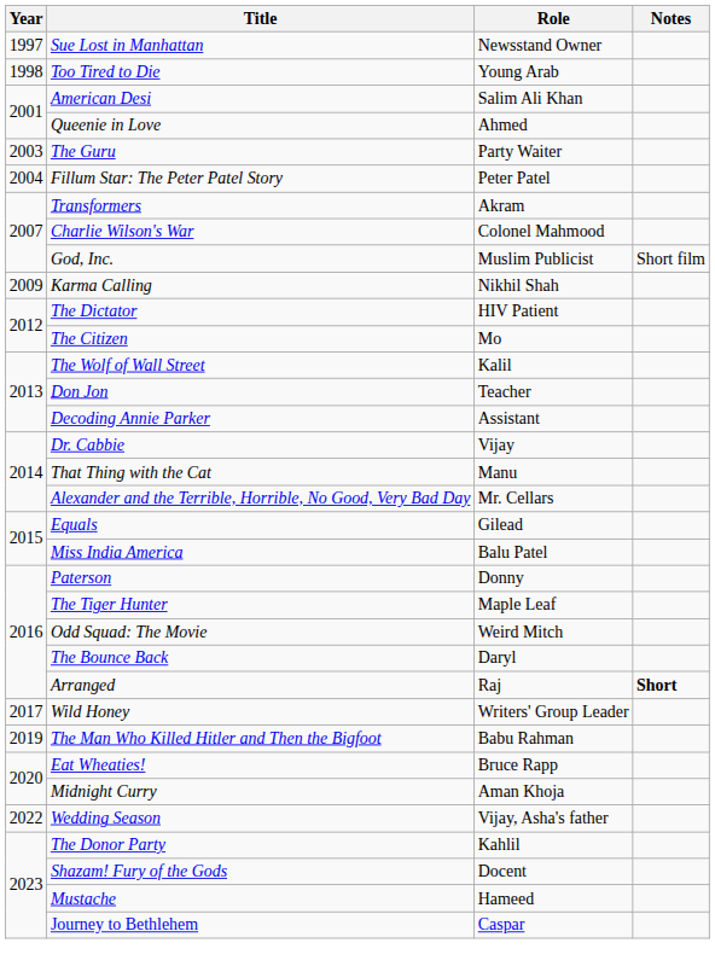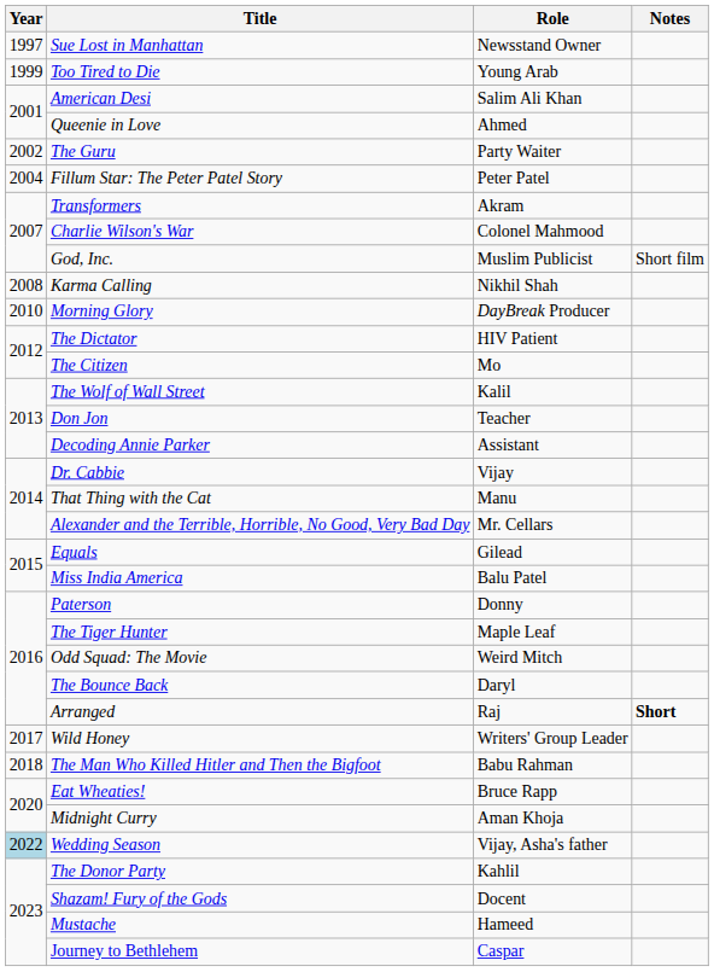Too Tired to Die | Year: 1998 -> 1999
The Guru | Year: 2003 -> 2002
Karma Calling | Year: 2009 -> 2008
+ row: 2010 | Morning Glory | DayBreak Producer
The Man Who Killed Hitler and Then the Bigfoot | Year: 2019 -> 2018
Wedding Season | Year: no background -> lightblue background
